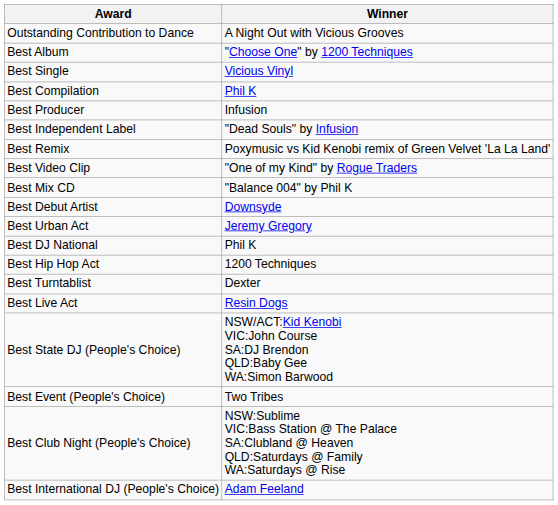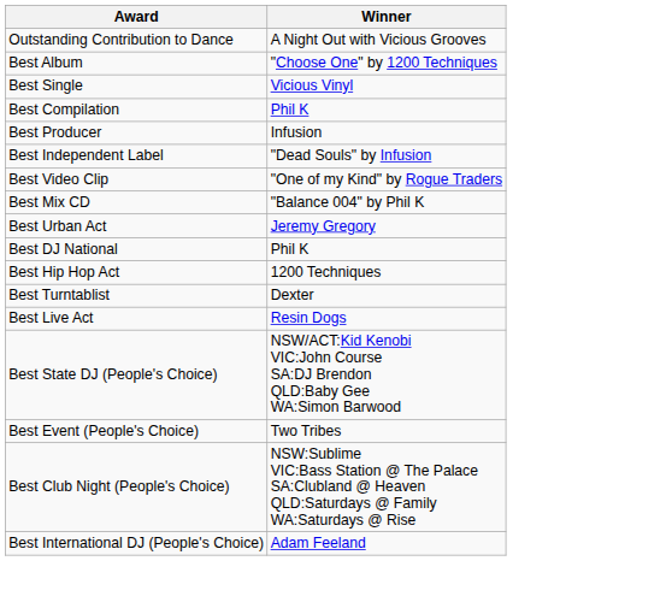- row: Best Remix | Poxymusic vs Kid Kenobi remix of Green Velvet 'La La Land'
- row: Best Debut Artist | Downsyde
